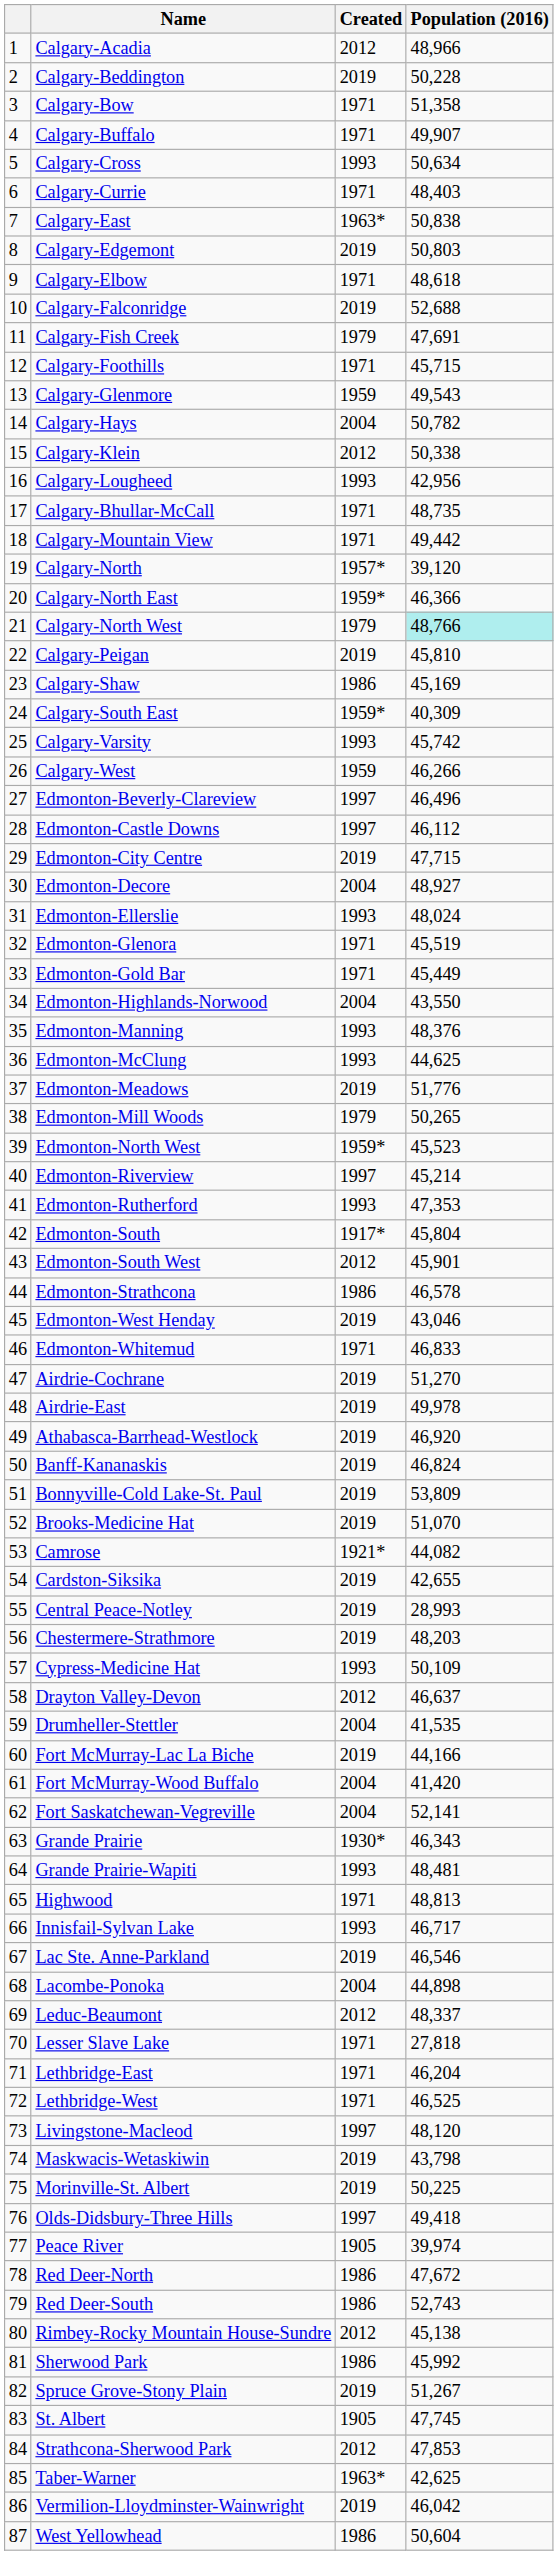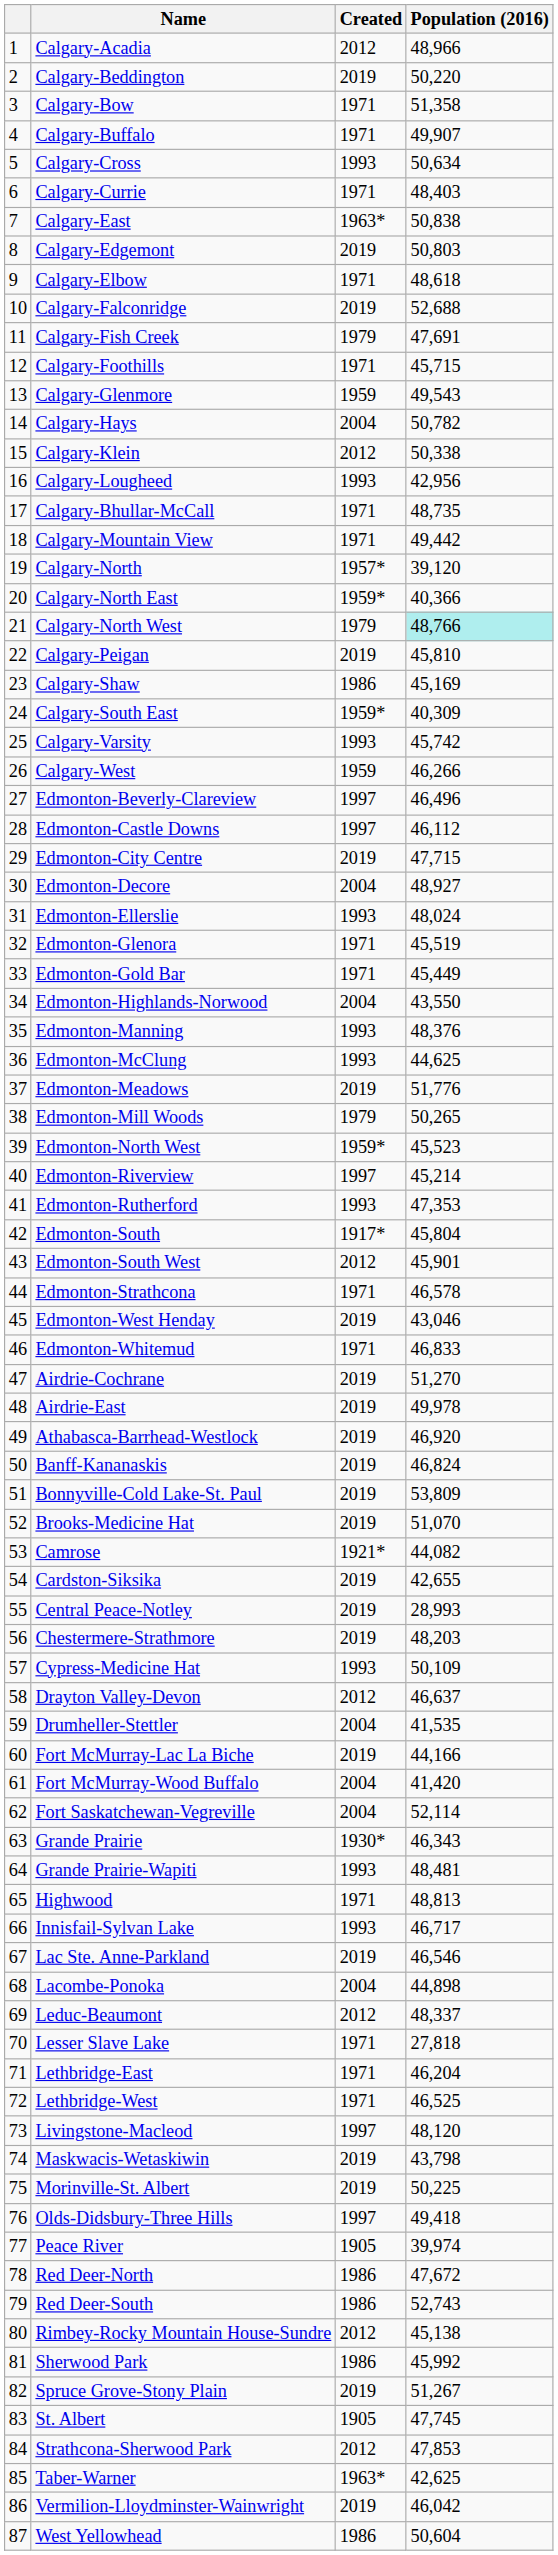Calgary-Beddington | Population (2016): 50,228 -> 50,220
Calgary-North East | Population (2016): 46,366 -> 40,366
Edmonton-Strathcona | Created: 1986 -> 1971
Fort Saskatchewan-Vegreville | Population (2016): 52,141 -> 52,114
